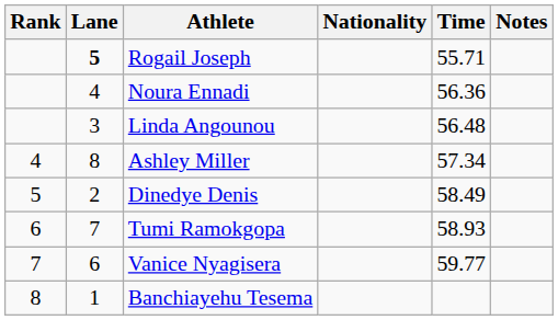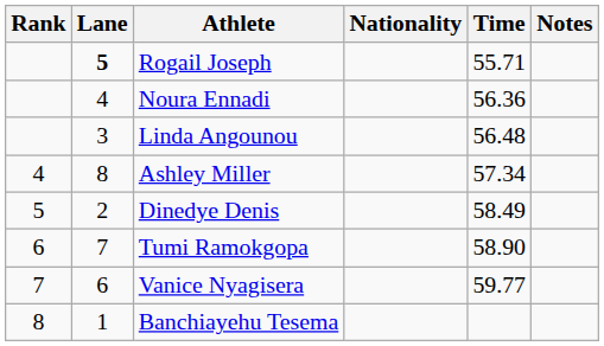Tumi Ramokgopa | Time: 58.93 -> 58.90
